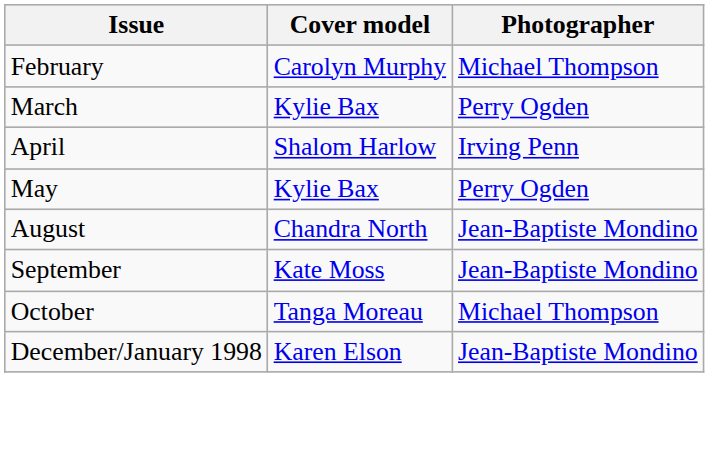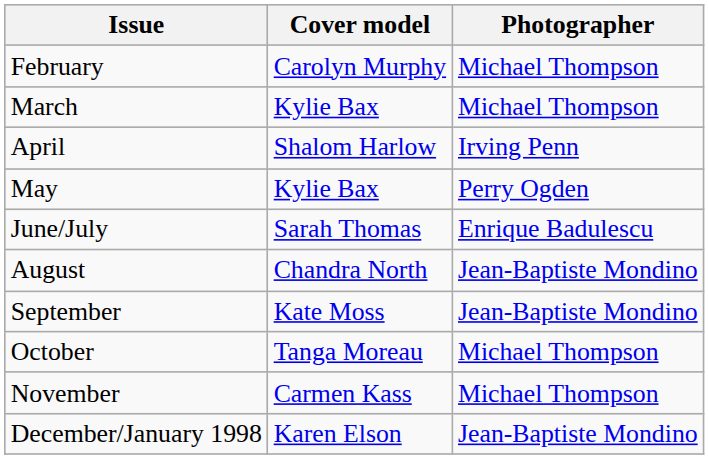March | Photographer: Perry Ogden -> Michael Thompson
+ row: June/July | Sarah Thomas | Enrique Badulescu
+ row: November | Carmen Kass | Michael Thompson
